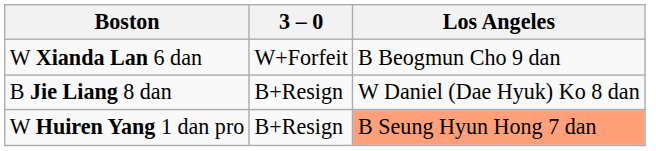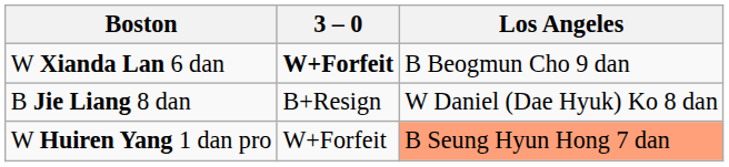W Xianda Lan 6 dan | 3 – 0: normal -> bold
W Huiren Yang 1 dan pro | 3 – 0: B+Resign -> W+Forfeit
